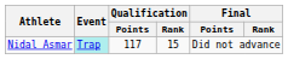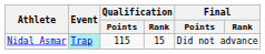Nidal Asmar | Qualification / Points: 117 -> 115
